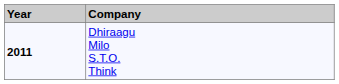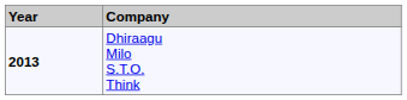Dhiraagu Milo S.T.O. Think | Year: 2011 -> 2013
